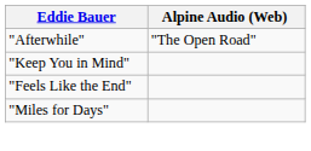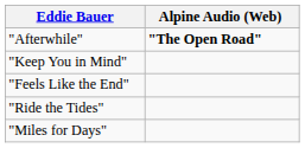"Afterwhile" | Alpine Audio (Web): normal -> bold
+ row: "Ride the Tides"
